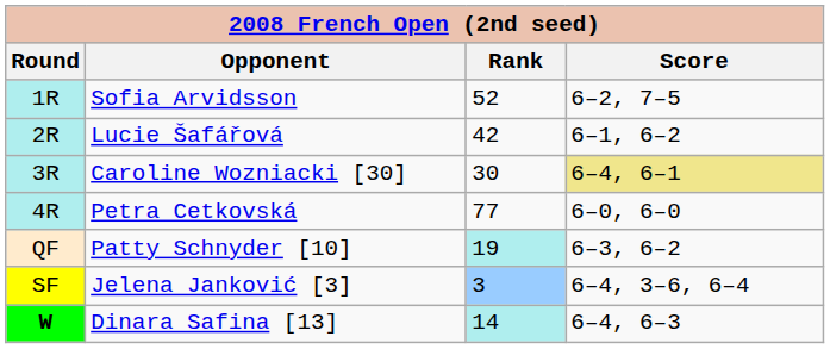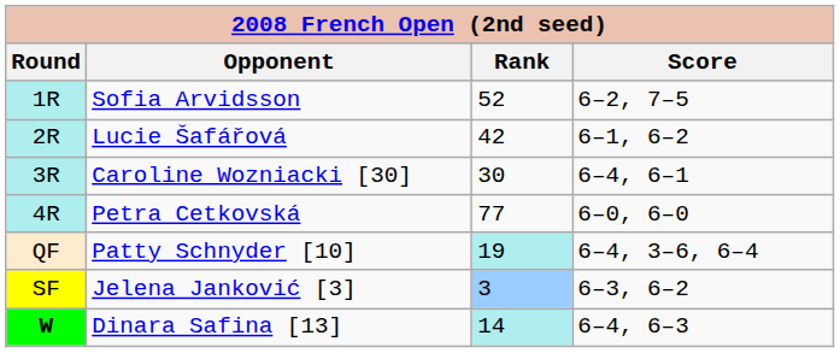Caroline Wozniacki [30] | Score: khaki background -> no background
Patty Schnyder [10] | Score: 6–3, 6–2 -> 6–4, 3–6, 6–4
Jelena Janković [3] | Score: 6–4, 3–6, 6–4 -> 6–3, 6–2
